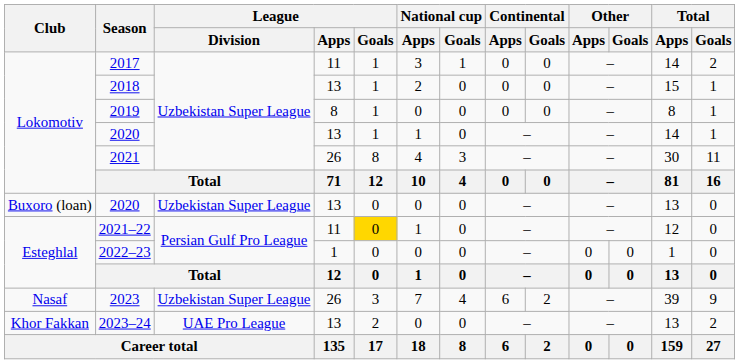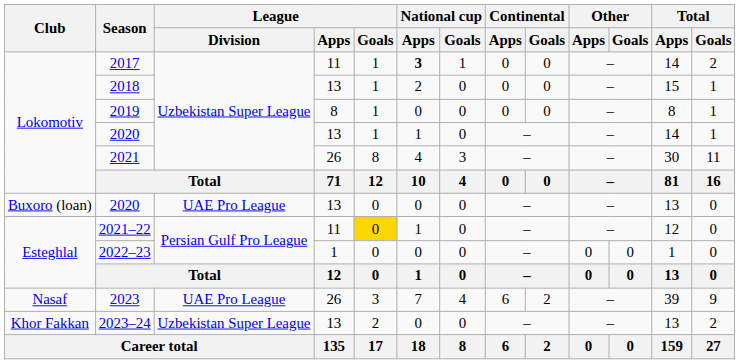2017 | National cup / Apps: normal -> bold
Buxoro (loan) / 2020 | League / Division: Uzbekistan Super League -> UAE Pro League
2023 | League / Division: Uzbekistan Super League -> UAE Pro League
2023–24 | League / Division: UAE Pro League -> Uzbekistan Super League
